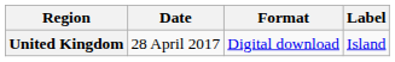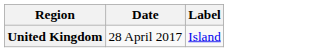- column: Format | Digital download
